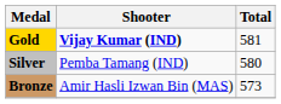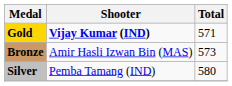Gold | Total: 581 -> 571
rows swapped: Silver <-> Bronze
